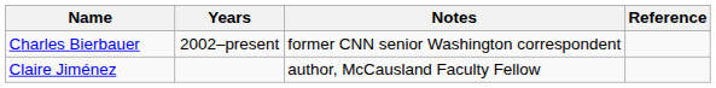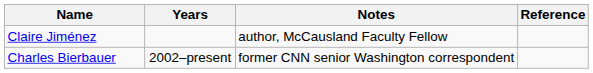rows swapped: Charles Bierbauer <-> Claire Jiménez
